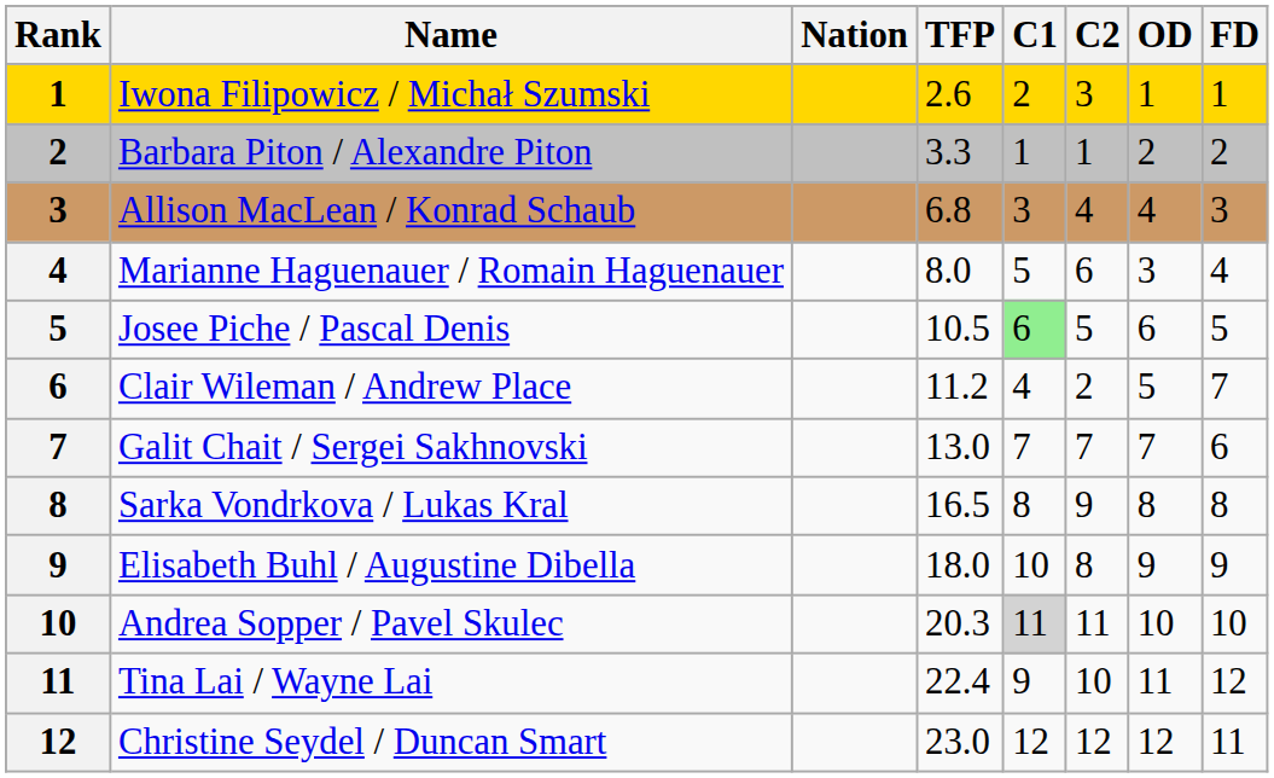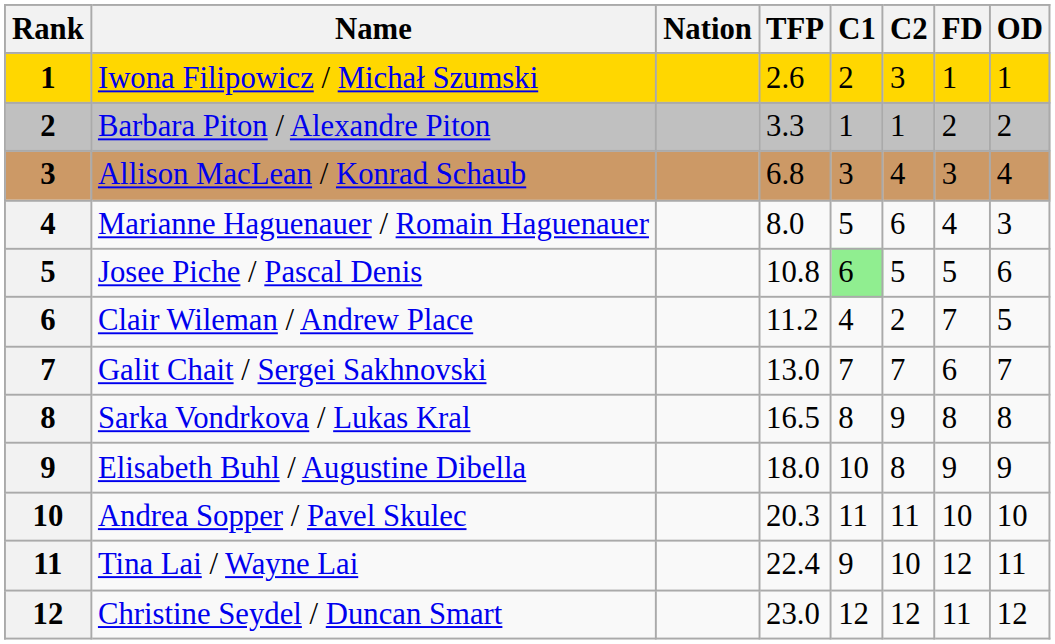columns swapped: OD <-> FD
Josee Piche / Pascal Denis | TFP: 10.5 -> 10.8
Andrea Sopper / Pavel Skulec | C1: lightgrey background -> no background
